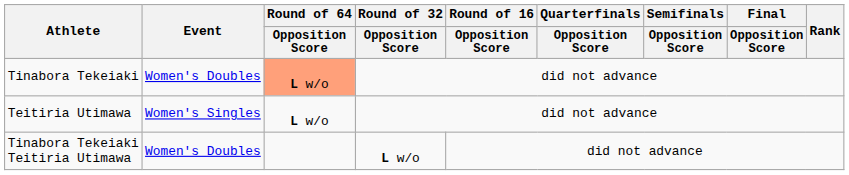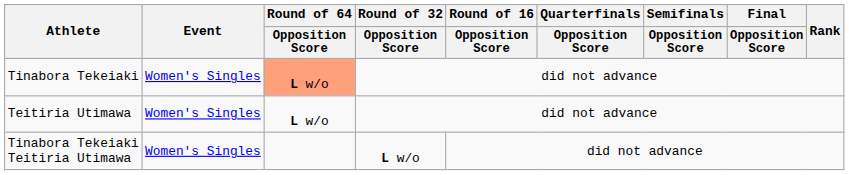Tinabora Tekeiaki | Event: Women's Doubles -> Women's Singles
Tinabora Tekeiaki Teitiria Utimawa | Event: Women's Doubles -> Women's Singles
